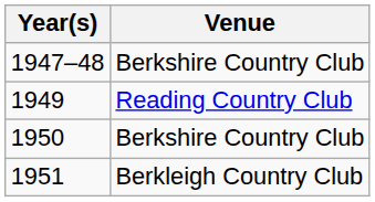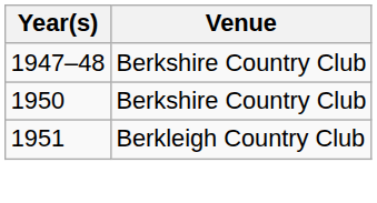- row: 1949 | Reading Country Club
